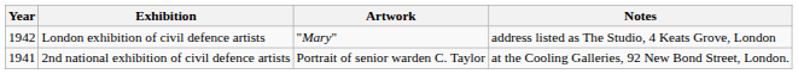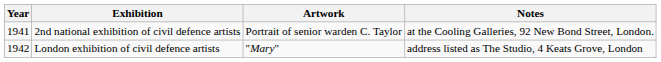rows swapped: 2nd national exhibition of civil defence artists <-> London exhibition of civil defence artists
